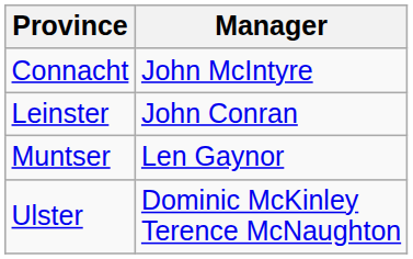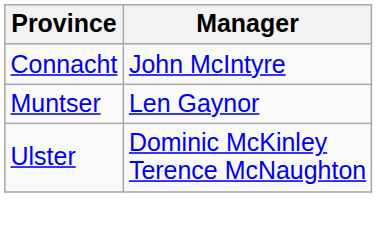- row: Leinster | John Conran
